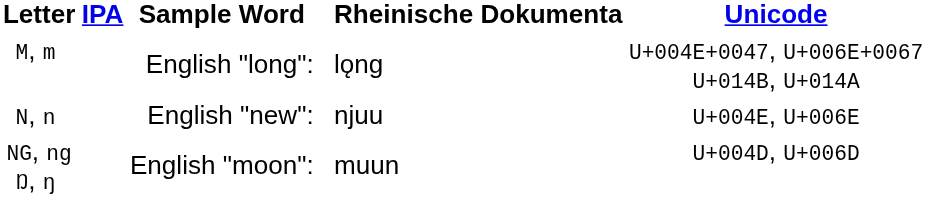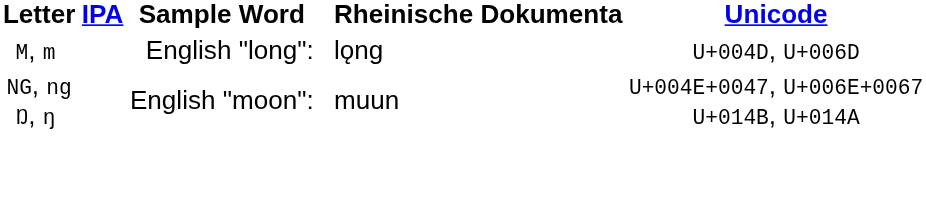M, m | Unicode: U+004E+0047, U+006E+0067 U+014B, U+014A -> U+004D, U+006D
- row: N, n | English "new": | njuu | U+004E, U+006E
NG, ng Ŋ, ŋ | Unicode: U+004D, U+006D -> U+004E+0047, U+006E+0067 U+014B, U+014A
